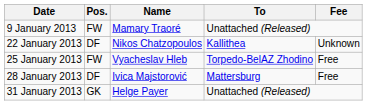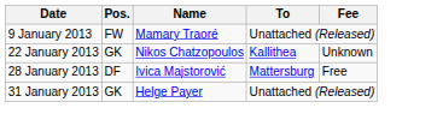22 January 2013 | Pos.: DF -> GK
- row: 25 January 2013 | FW | Vyacheslav Hleb | Torpedo-BelAZ Zhodino | Free
